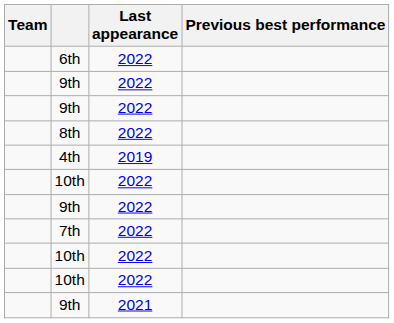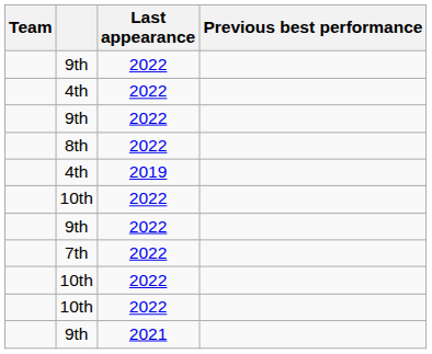- row: 6th | 2022
+ row: 4th | 2022
